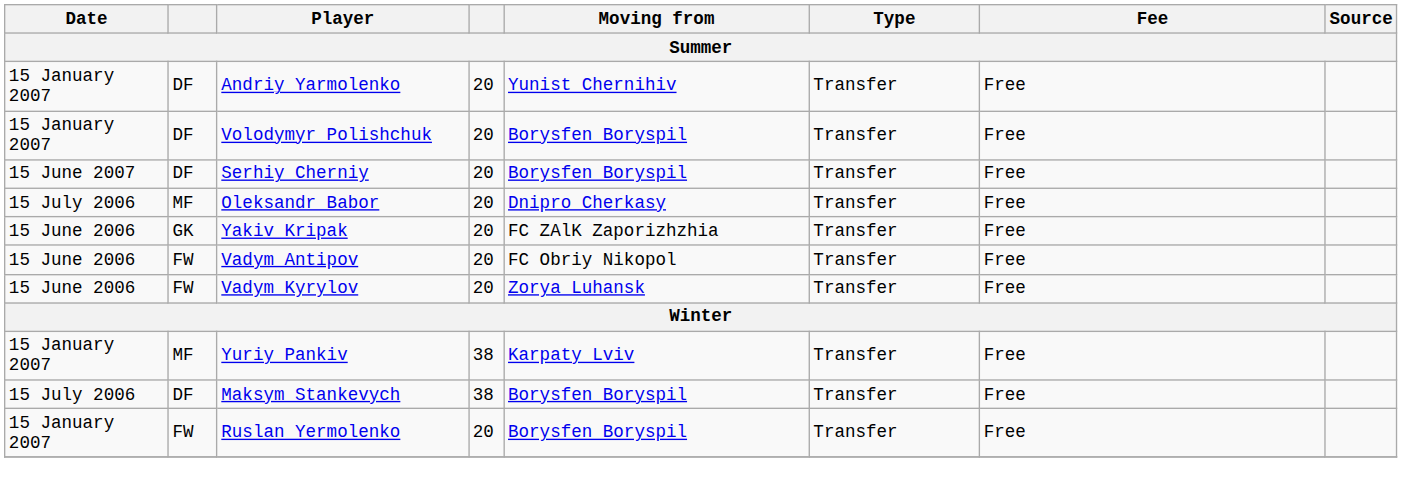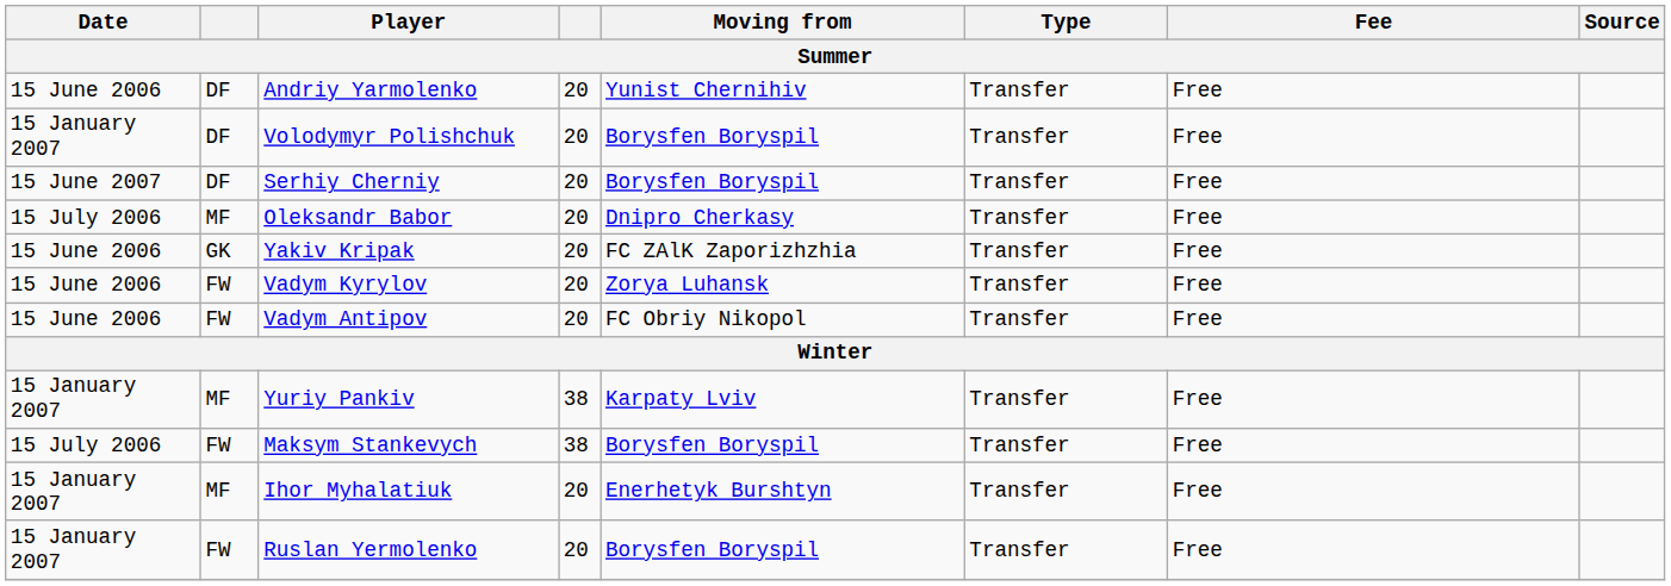Andriy Yarmolenko | Date: 15 January 2007 -> 15 June 2006
rows swapped: Vadym Antipov <-> Vadym Kyrylov
Maksym Stankevych | column 2: DF -> FW
+ row: 15 January 2007 | MF | Ihor Myhalatiuk | 20 | Enerhetyk Burshtyn | Transfer | Free
